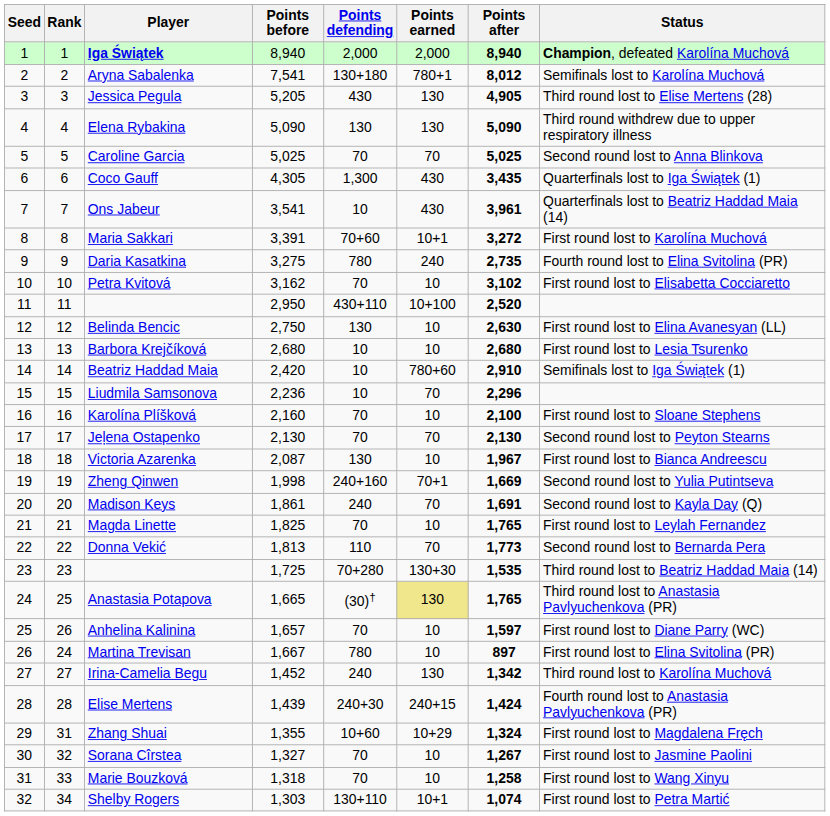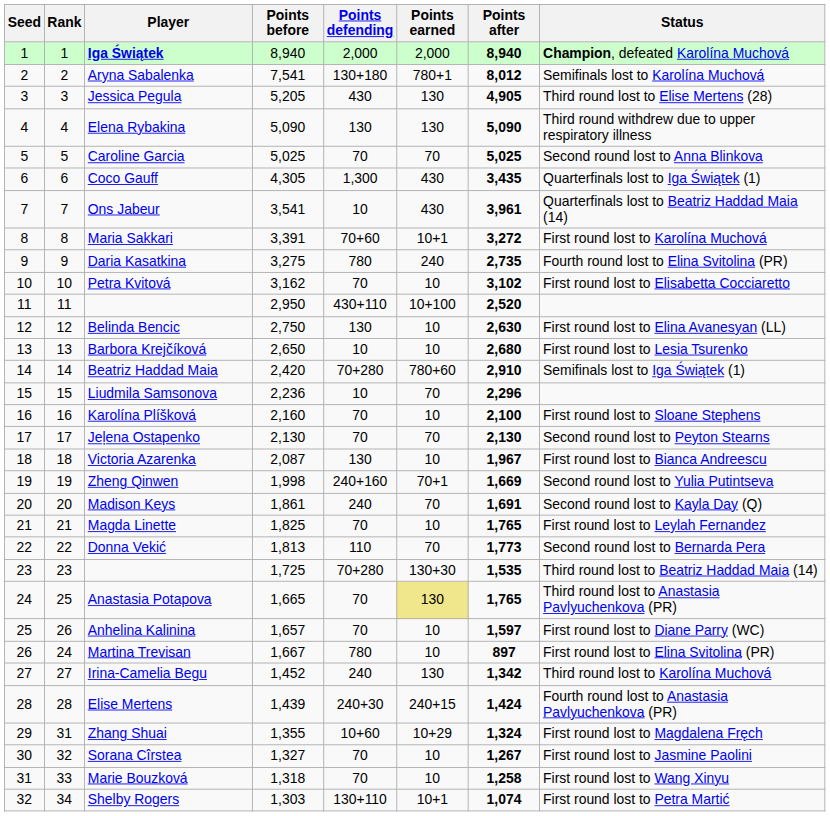Barbora Krejčíková | Points before: 2,680 -> 2,650
Beatriz Haddad Maia | Points defending: 10 -> 70+280
Anastasia Potapova | Points defending: (30)† -> 70
